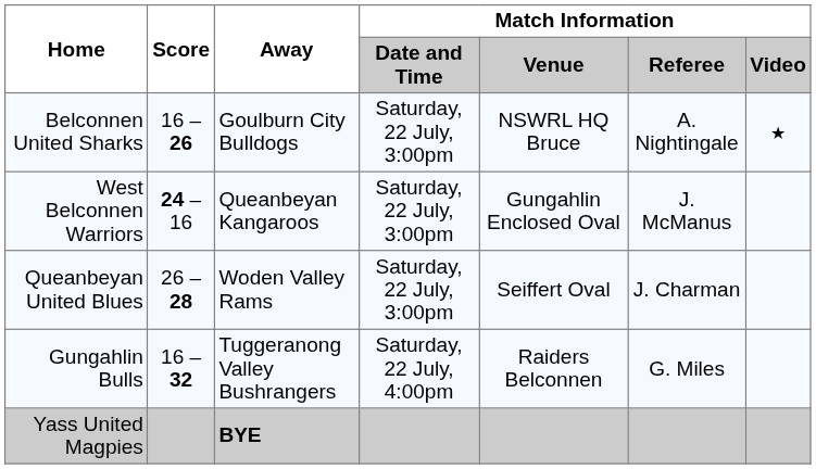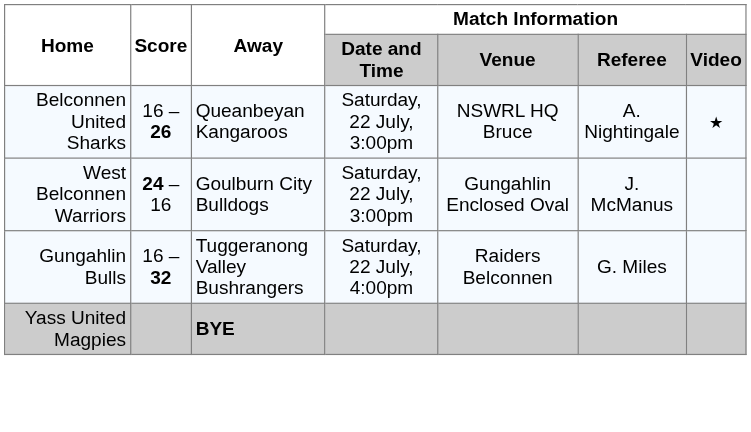Belconnen United Sharks | Away: Goulburn City Bulldogs -> Queanbeyan Kangaroos
West Belconnen Warriors | Away: Queanbeyan Kangaroos -> Goulburn City Bulldogs
- row: Queanbeyan United Blues | 26 – 28 | Woden Valley Rams | Saturday, 22 July, 3:00pm | Seiffert Oval | J. Charman
